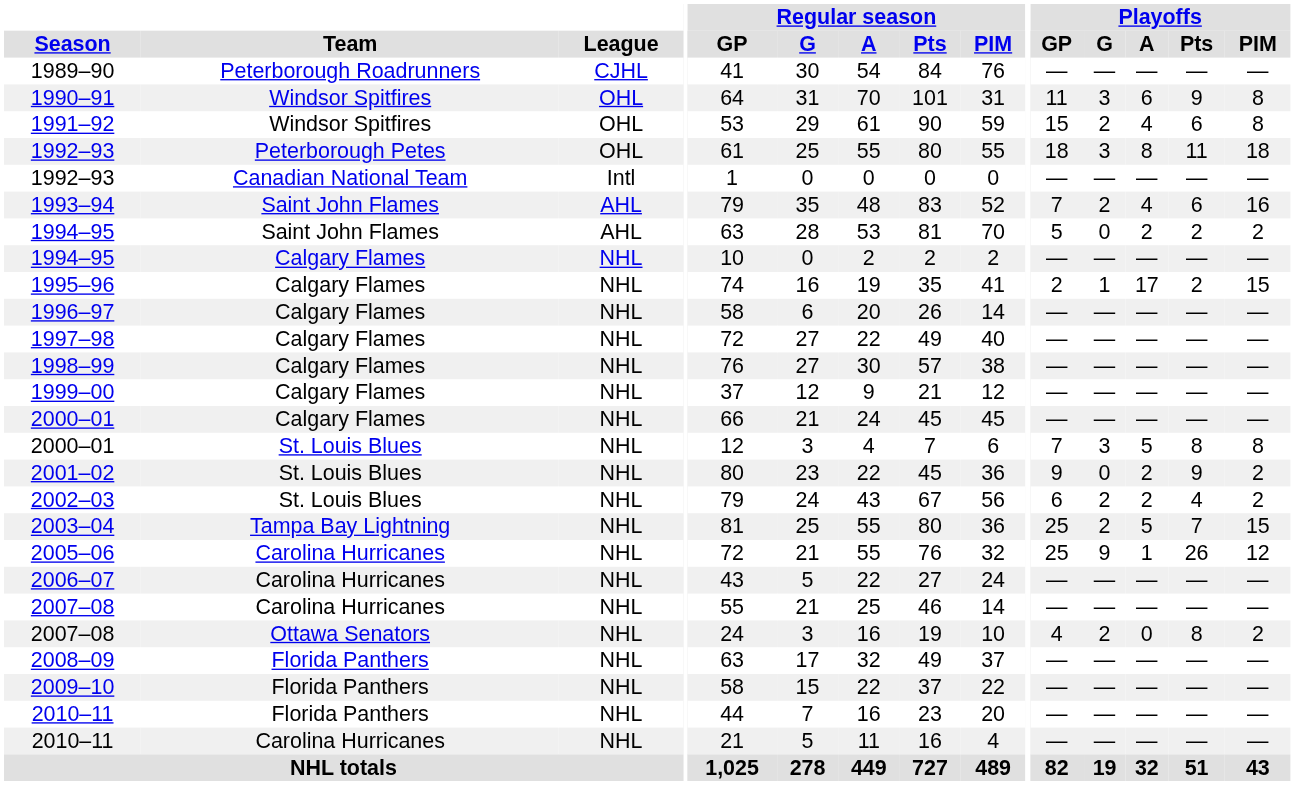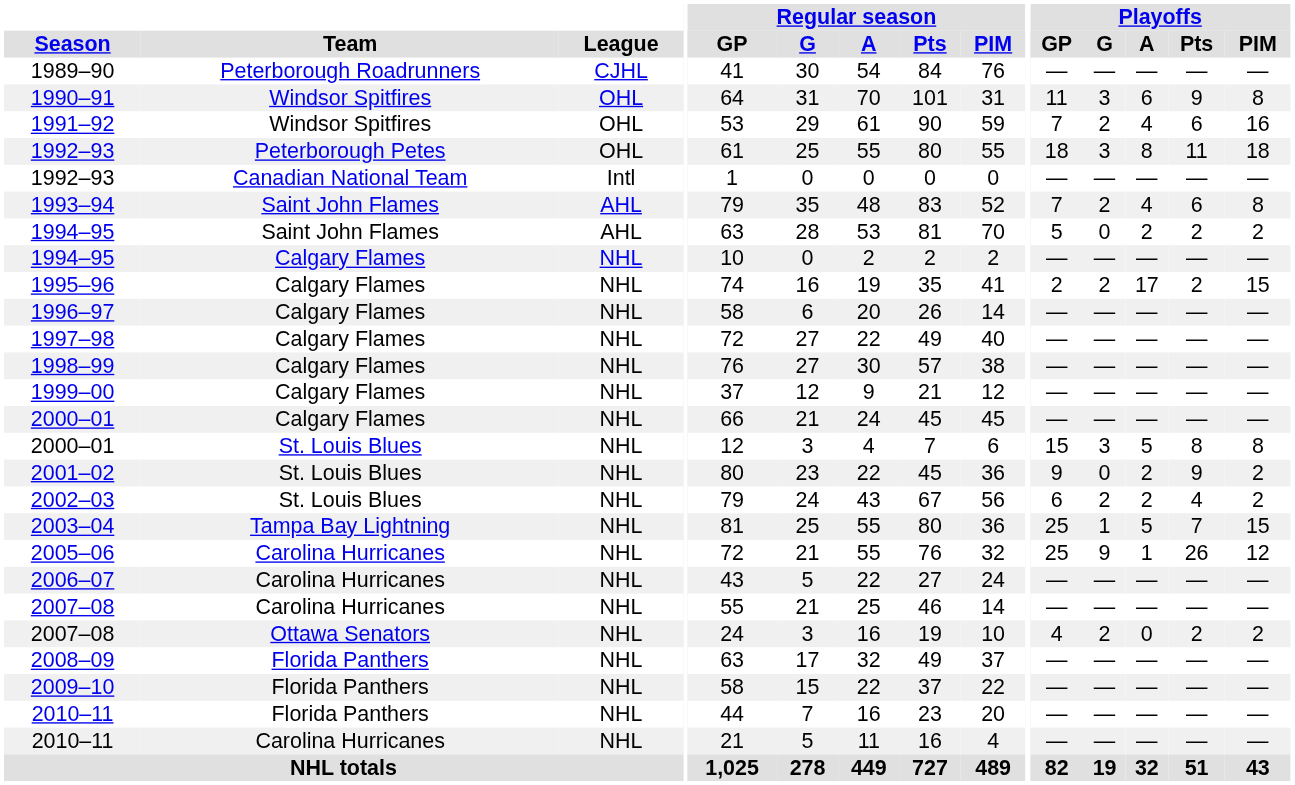1991–92 | Playoffs / GP: 15 -> 7
1991–92 | Playoffs / PIM: 8 -> 16
1993–94 | Playoffs / PIM: 16 -> 8
1995–96 | Playoffs / G: 1 -> 2
2000–01 / St. Louis Blues | Playoffs / GP: 7 -> 15
2003–04 | Playoffs / G: 2 -> 1
2007–08 / Ottawa Senators | Playoffs / Pts: 8 -> 2
